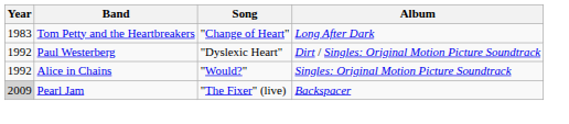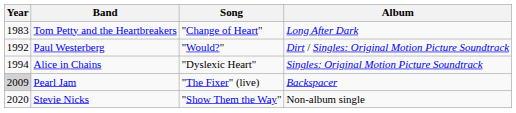Paul Westerberg | Song: "Dyslexic Heart" -> "Would?"
Alice in Chains | Year: 1992 -> 1994
Alice in Chains | Song: "Would?" -> "Dyslexic Heart"
+ row: 2020 | Stevie Nicks | "Show Them the Way" | Non-album single
